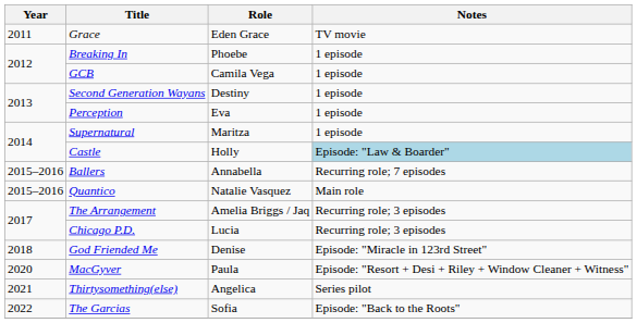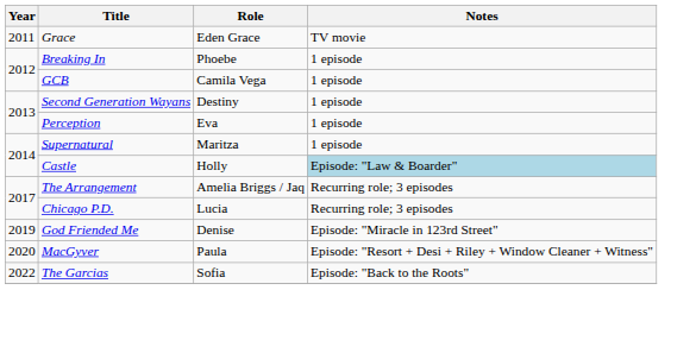- row: 2015–2016 | Ballers | Annabella | Recurring role; 7 episodes
- row: 2015–2016 | Quantico | Natalie Vasquez | Main role
God Friended Me | Year: 2018 -> 2019
- row: 2021 | Thirtysomething(else) | Angelica | Series pilot
